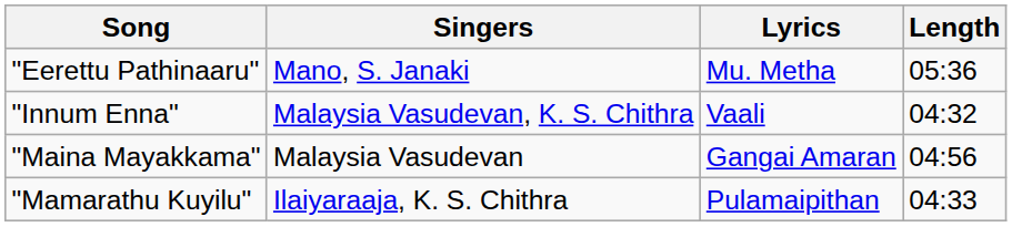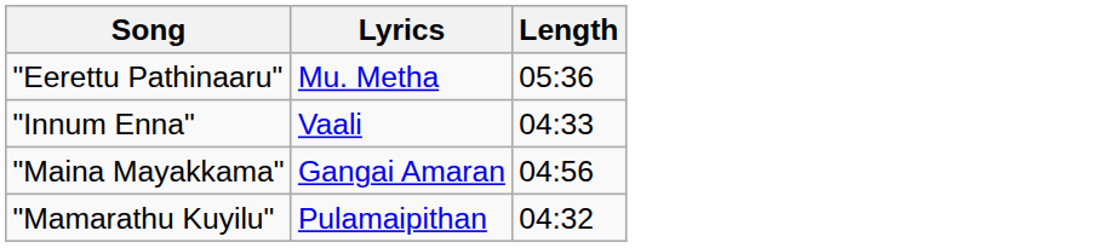- column: Singers | Mano, S. Janaki | Malaysia Vasudevan, K. S. Chithra | Malaysia Vasudevan | Ilaiyaraaja, K. S. Chithra
"Innum Enna" | Length: 04:32 -> 04:33
"Mamarathu Kuyilu" | Length: 04:33 -> 04:32
